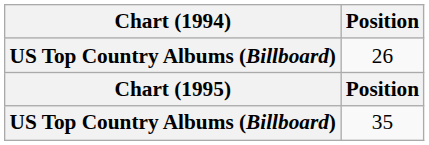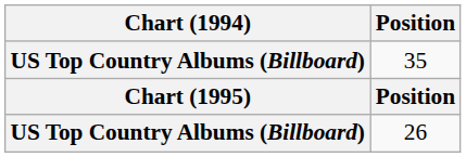rows swapped: 26 <-> 35
